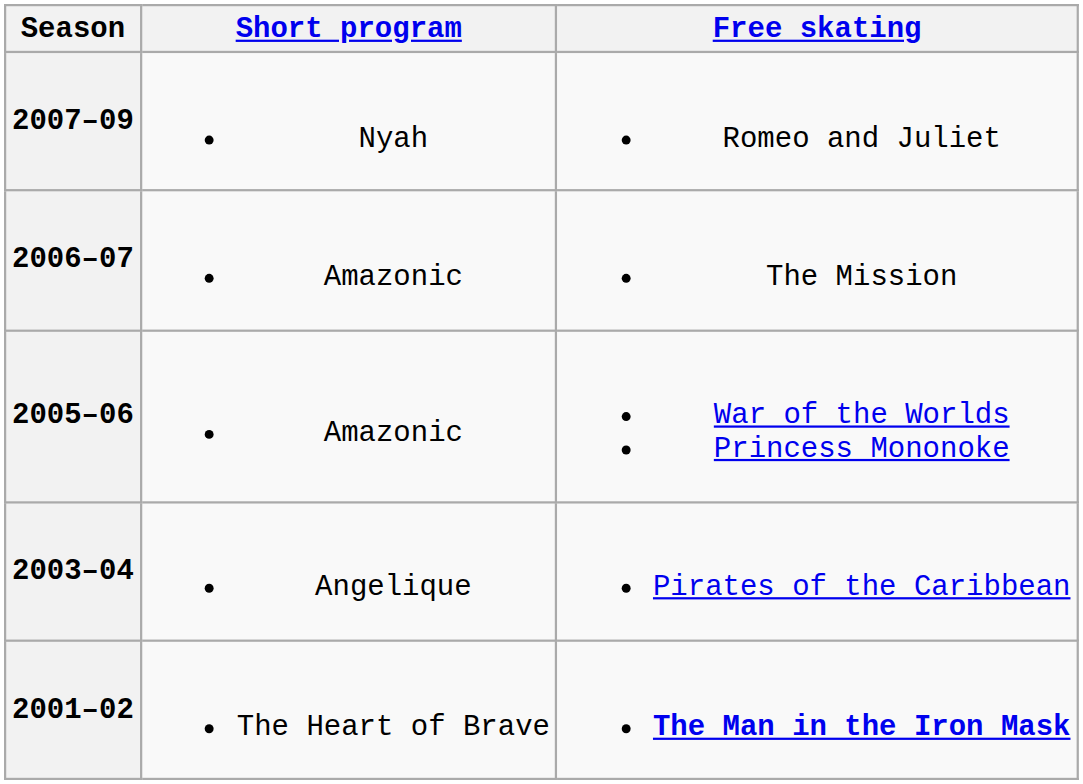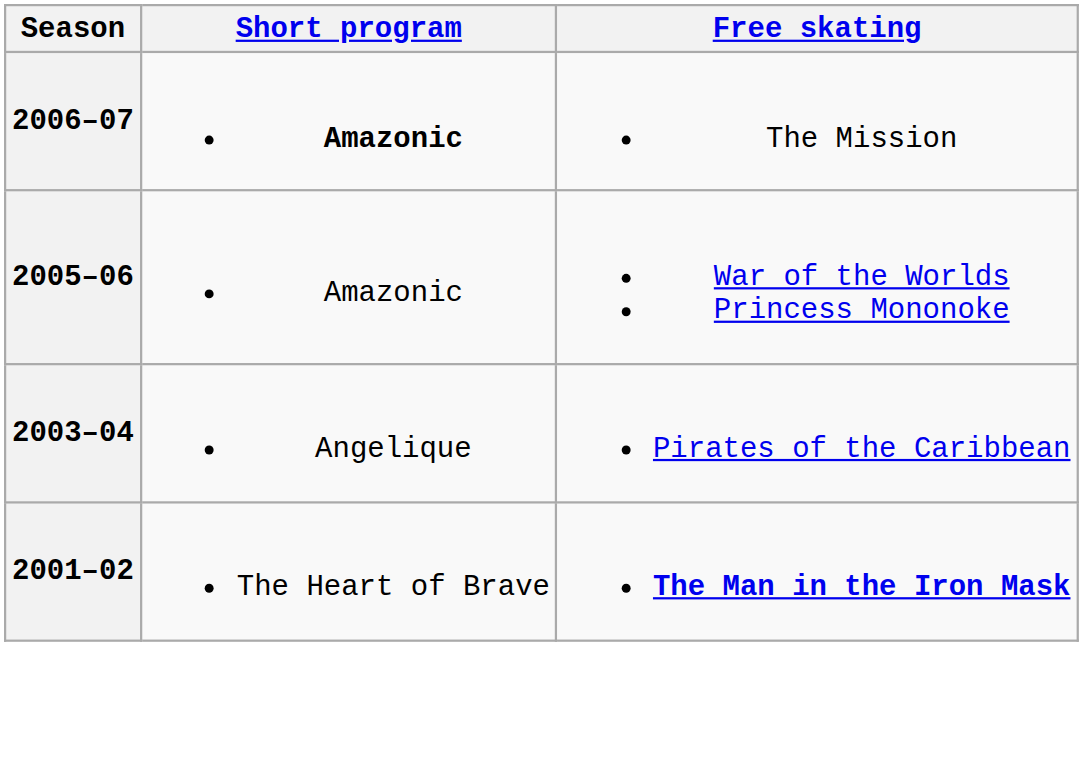- row: 2007–09 | Nyah | Romeo and Juliet
2006–07 | Short program: normal -> bold
